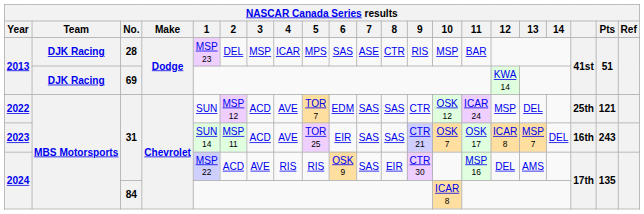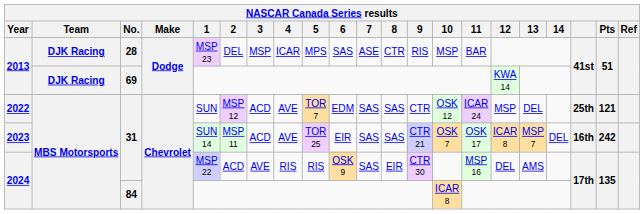2023 | Pts: 243 -> 242
